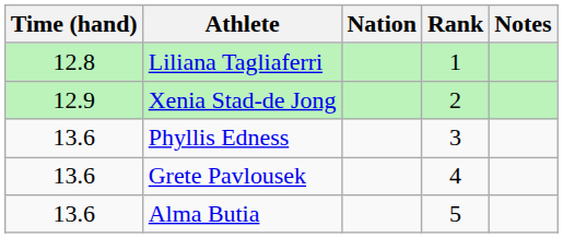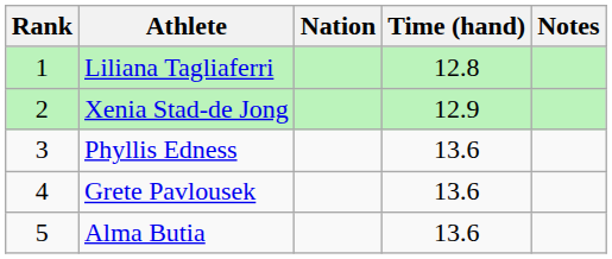columns swapped: Rank <-> Time (hand)
